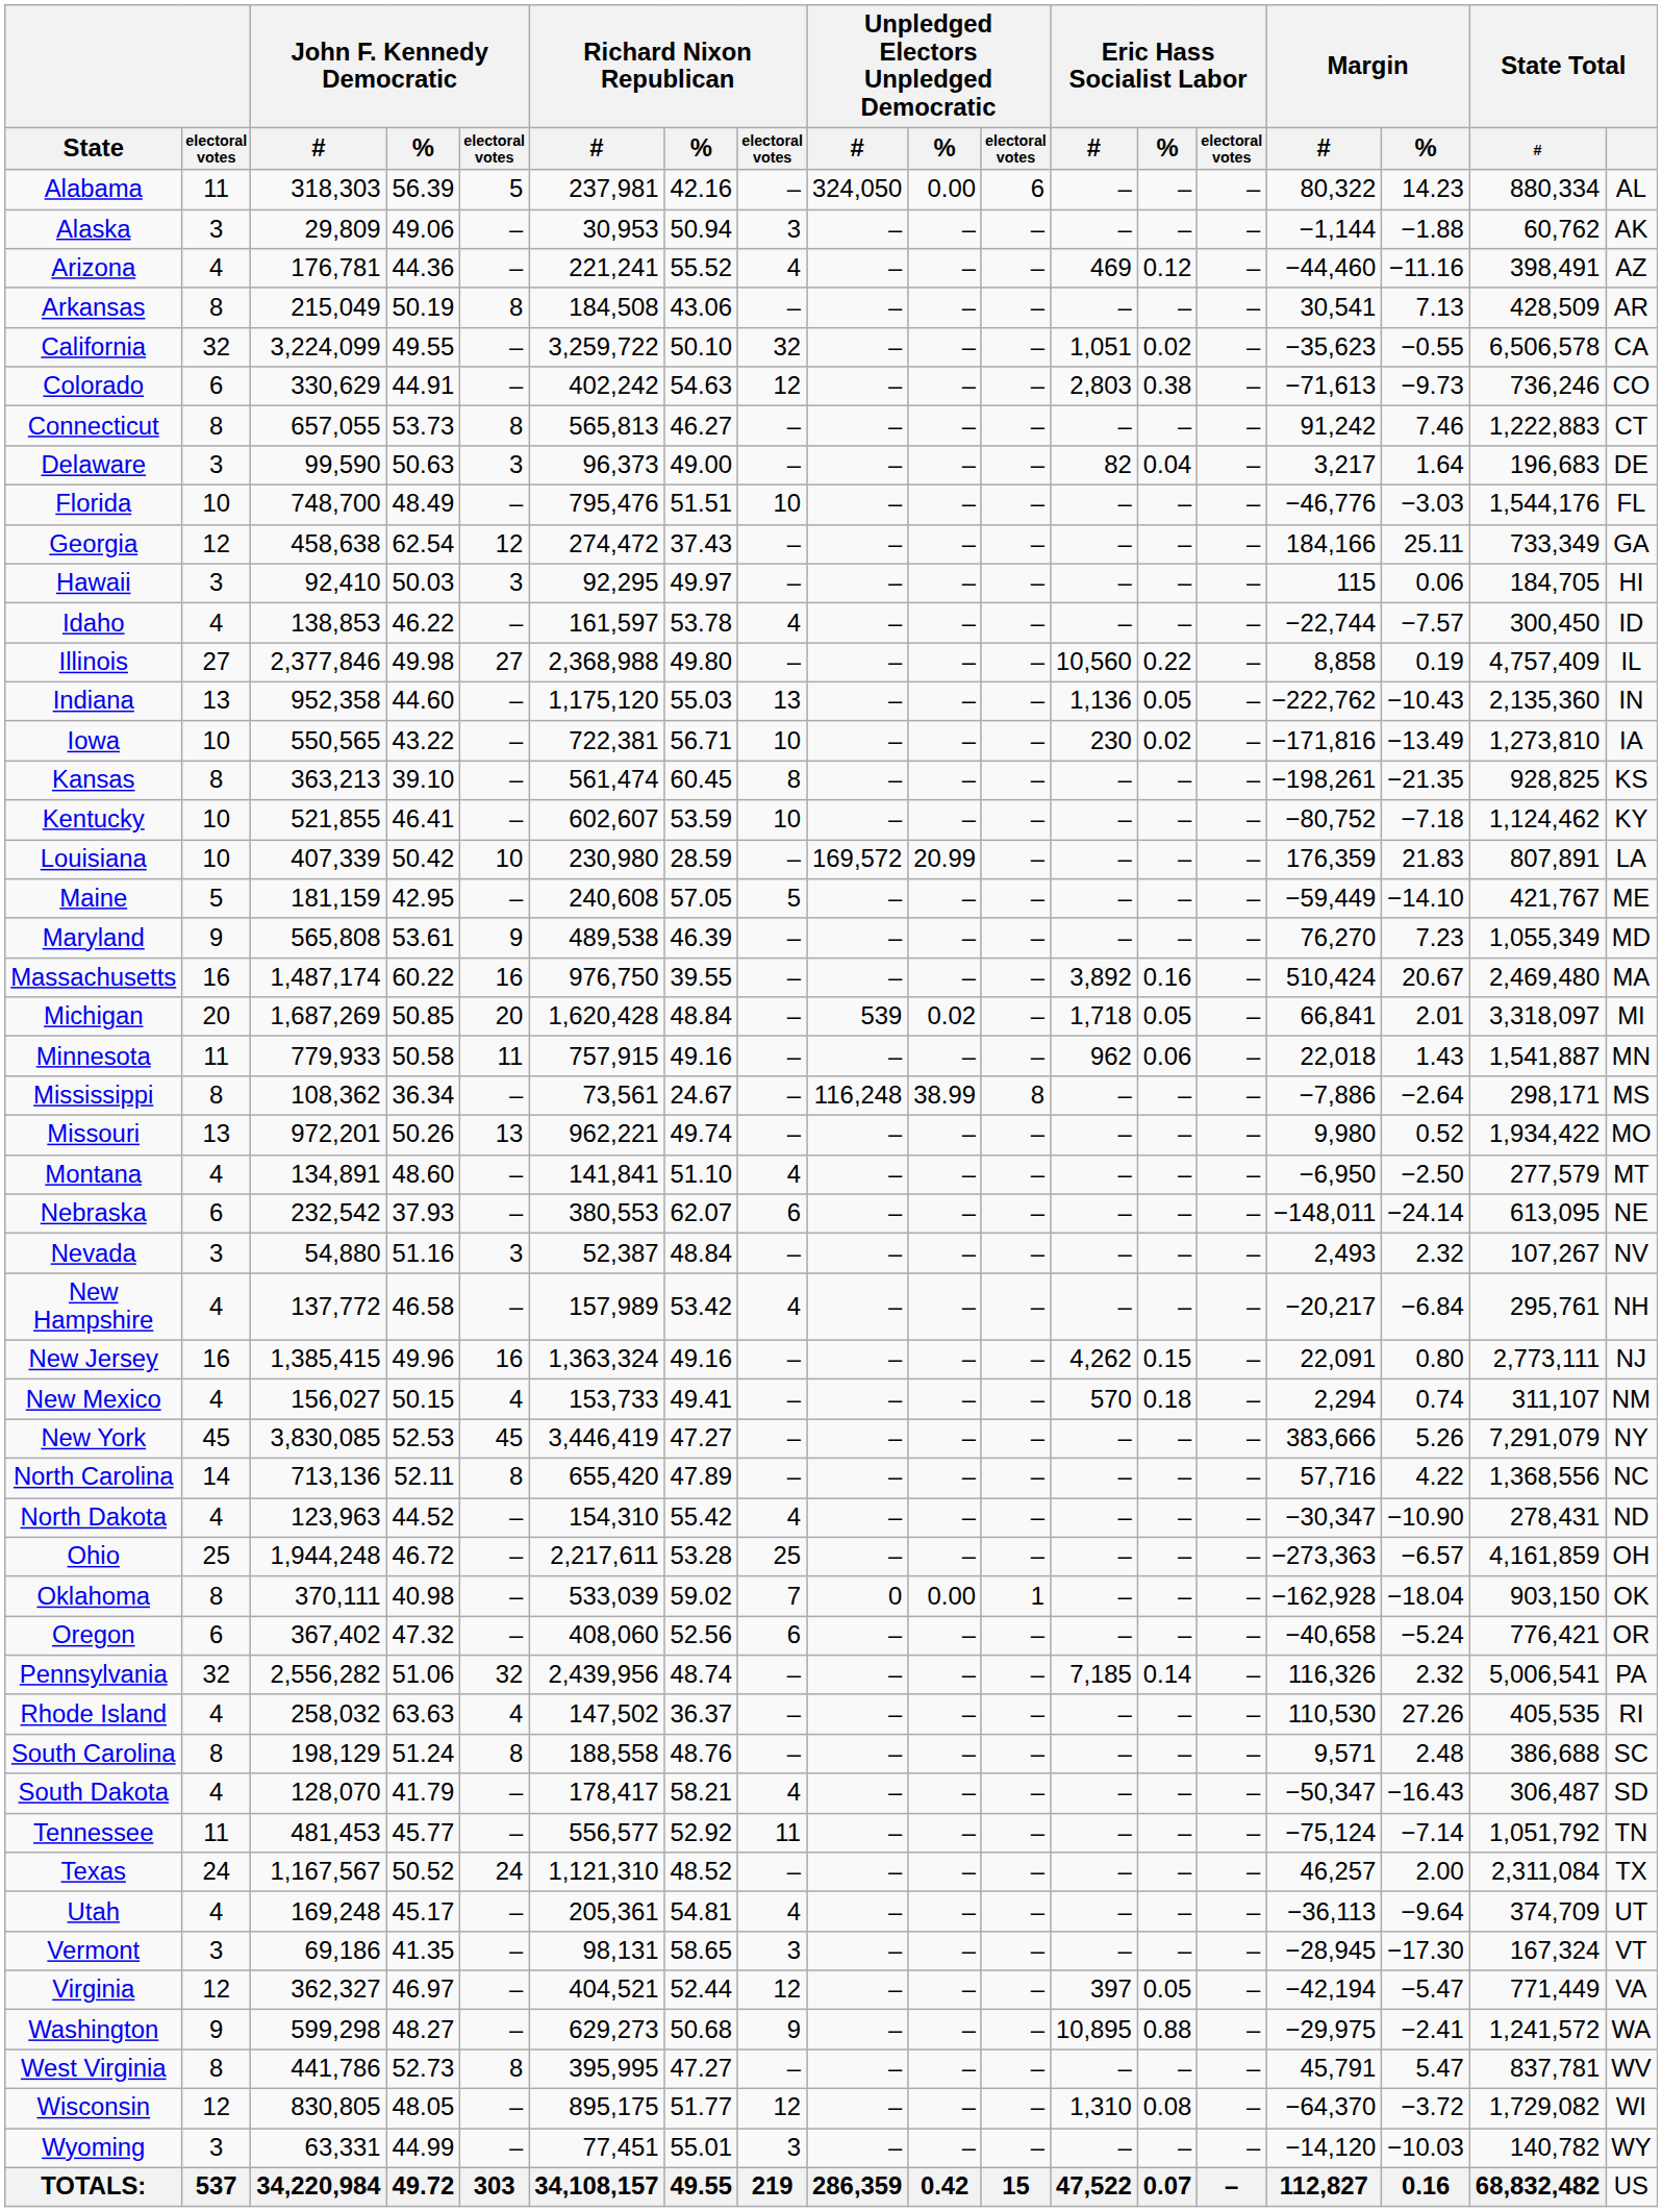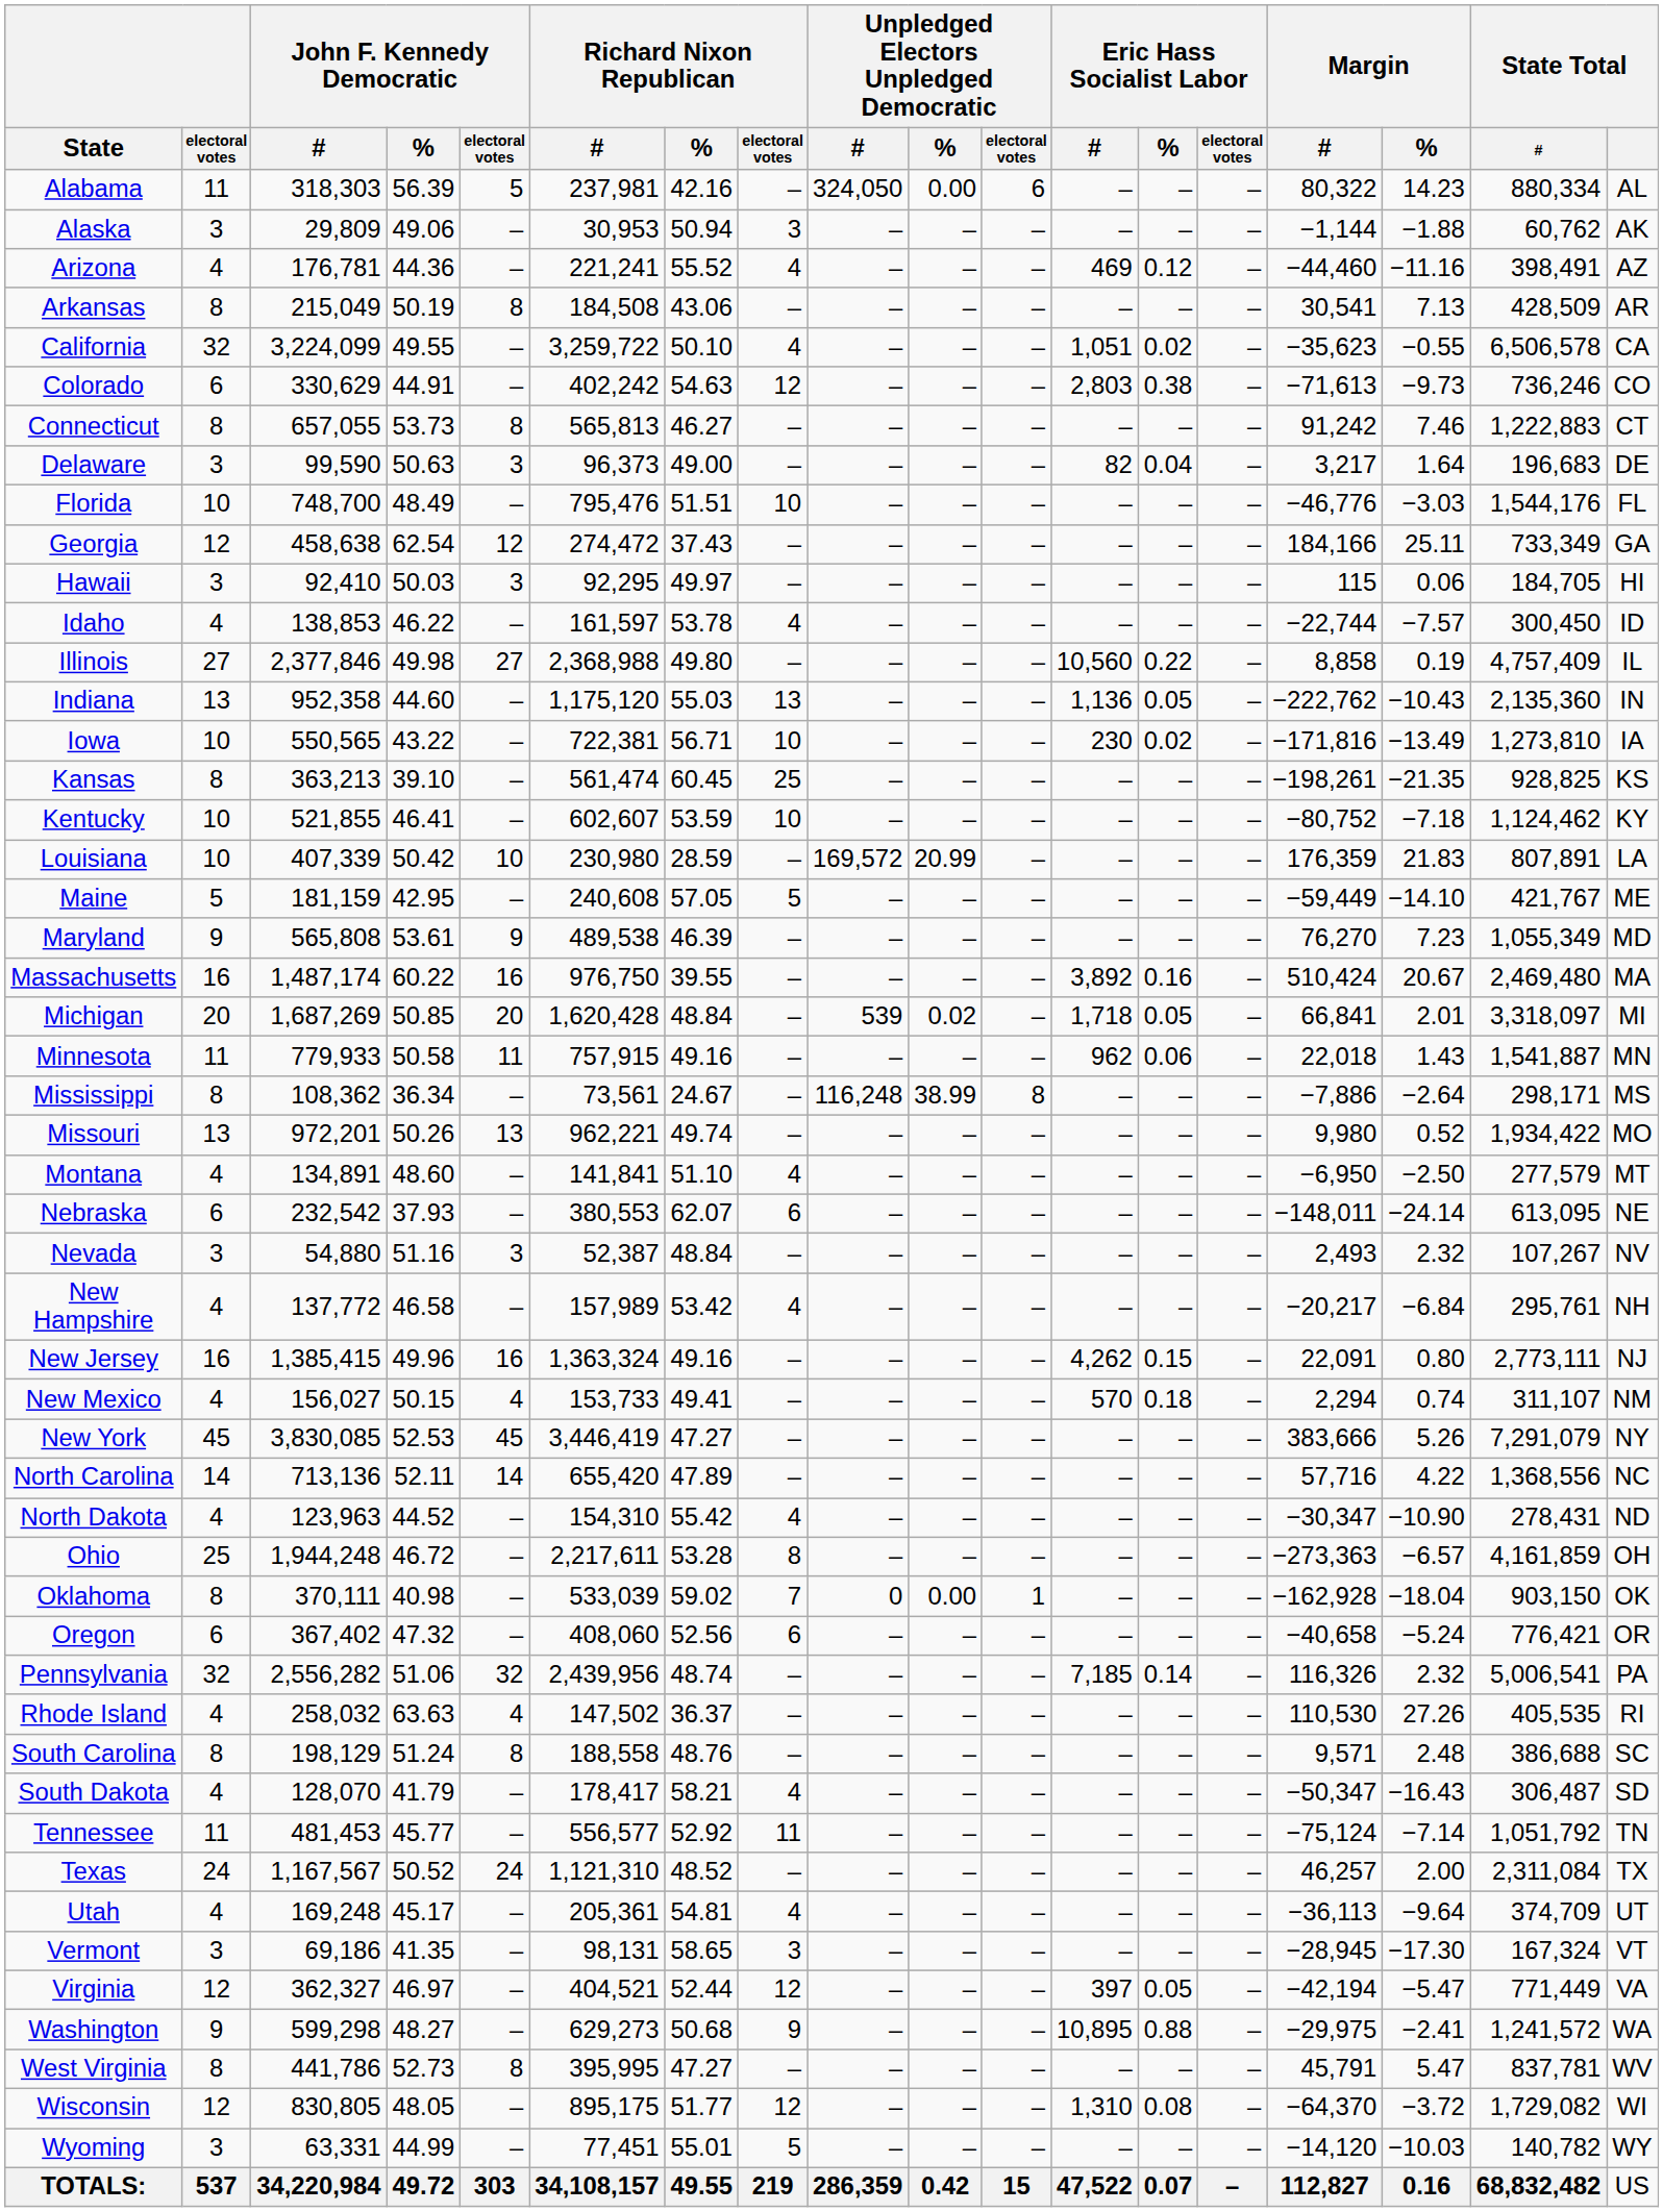California | Richard Nixon Republican / electoral votes: 32 -> 4
Kansas | Richard Nixon Republican / electoral votes: 8 -> 25
North Carolina | John F. Kennedy Democratic / electoral votes: 8 -> 14
Ohio | Richard Nixon Republican / electoral votes: 25 -> 8
Wyoming | Richard Nixon Republican / electoral votes: 3 -> 5
